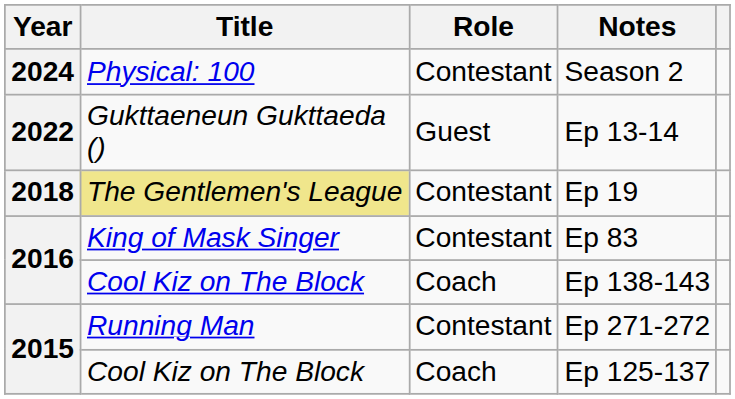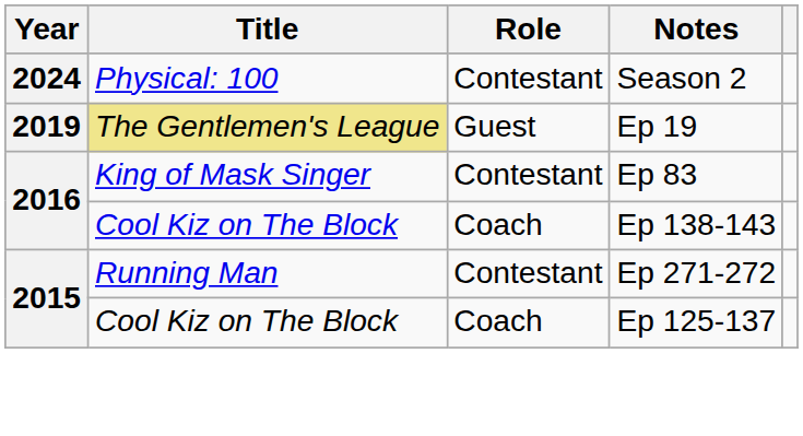- row: 2022 | Gukttaeneun Gukttaeda () | Guest | Ep 13-14
Ep 19 | Year: 2018 -> 2019
Ep 19 | Role: Contestant -> Guest
